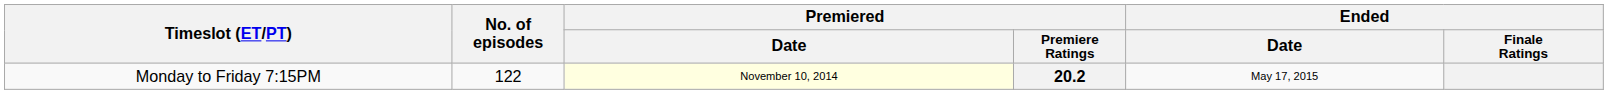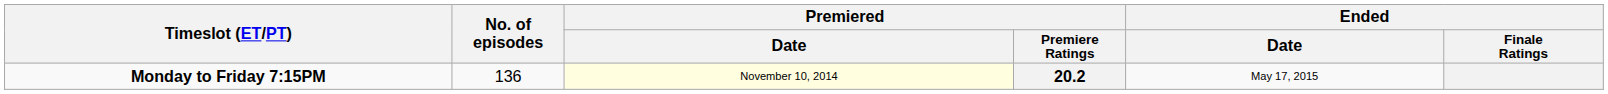20.2 | Timeslot (ET/PT): normal -> bold
20.2 | No. of episodes: 122 -> 136
